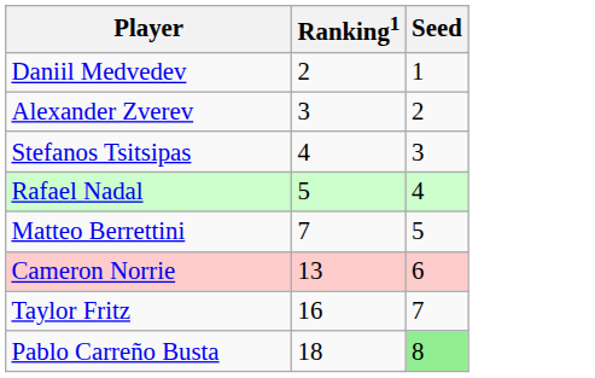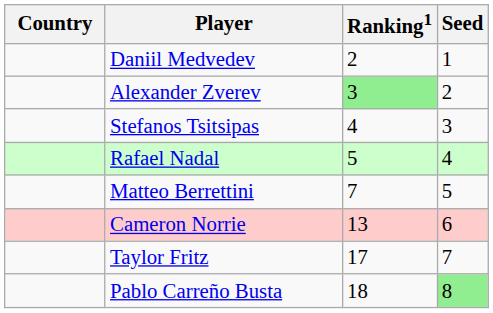+ column: Country
Alexander Zverev | Ranking1: no background -> lightgreen background
Taylor Fritz | Ranking1: 16 -> 17
